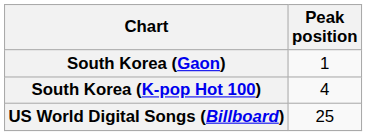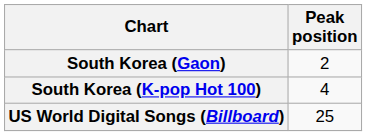South Korea (Gaon) | Peak position: 1 -> 2
